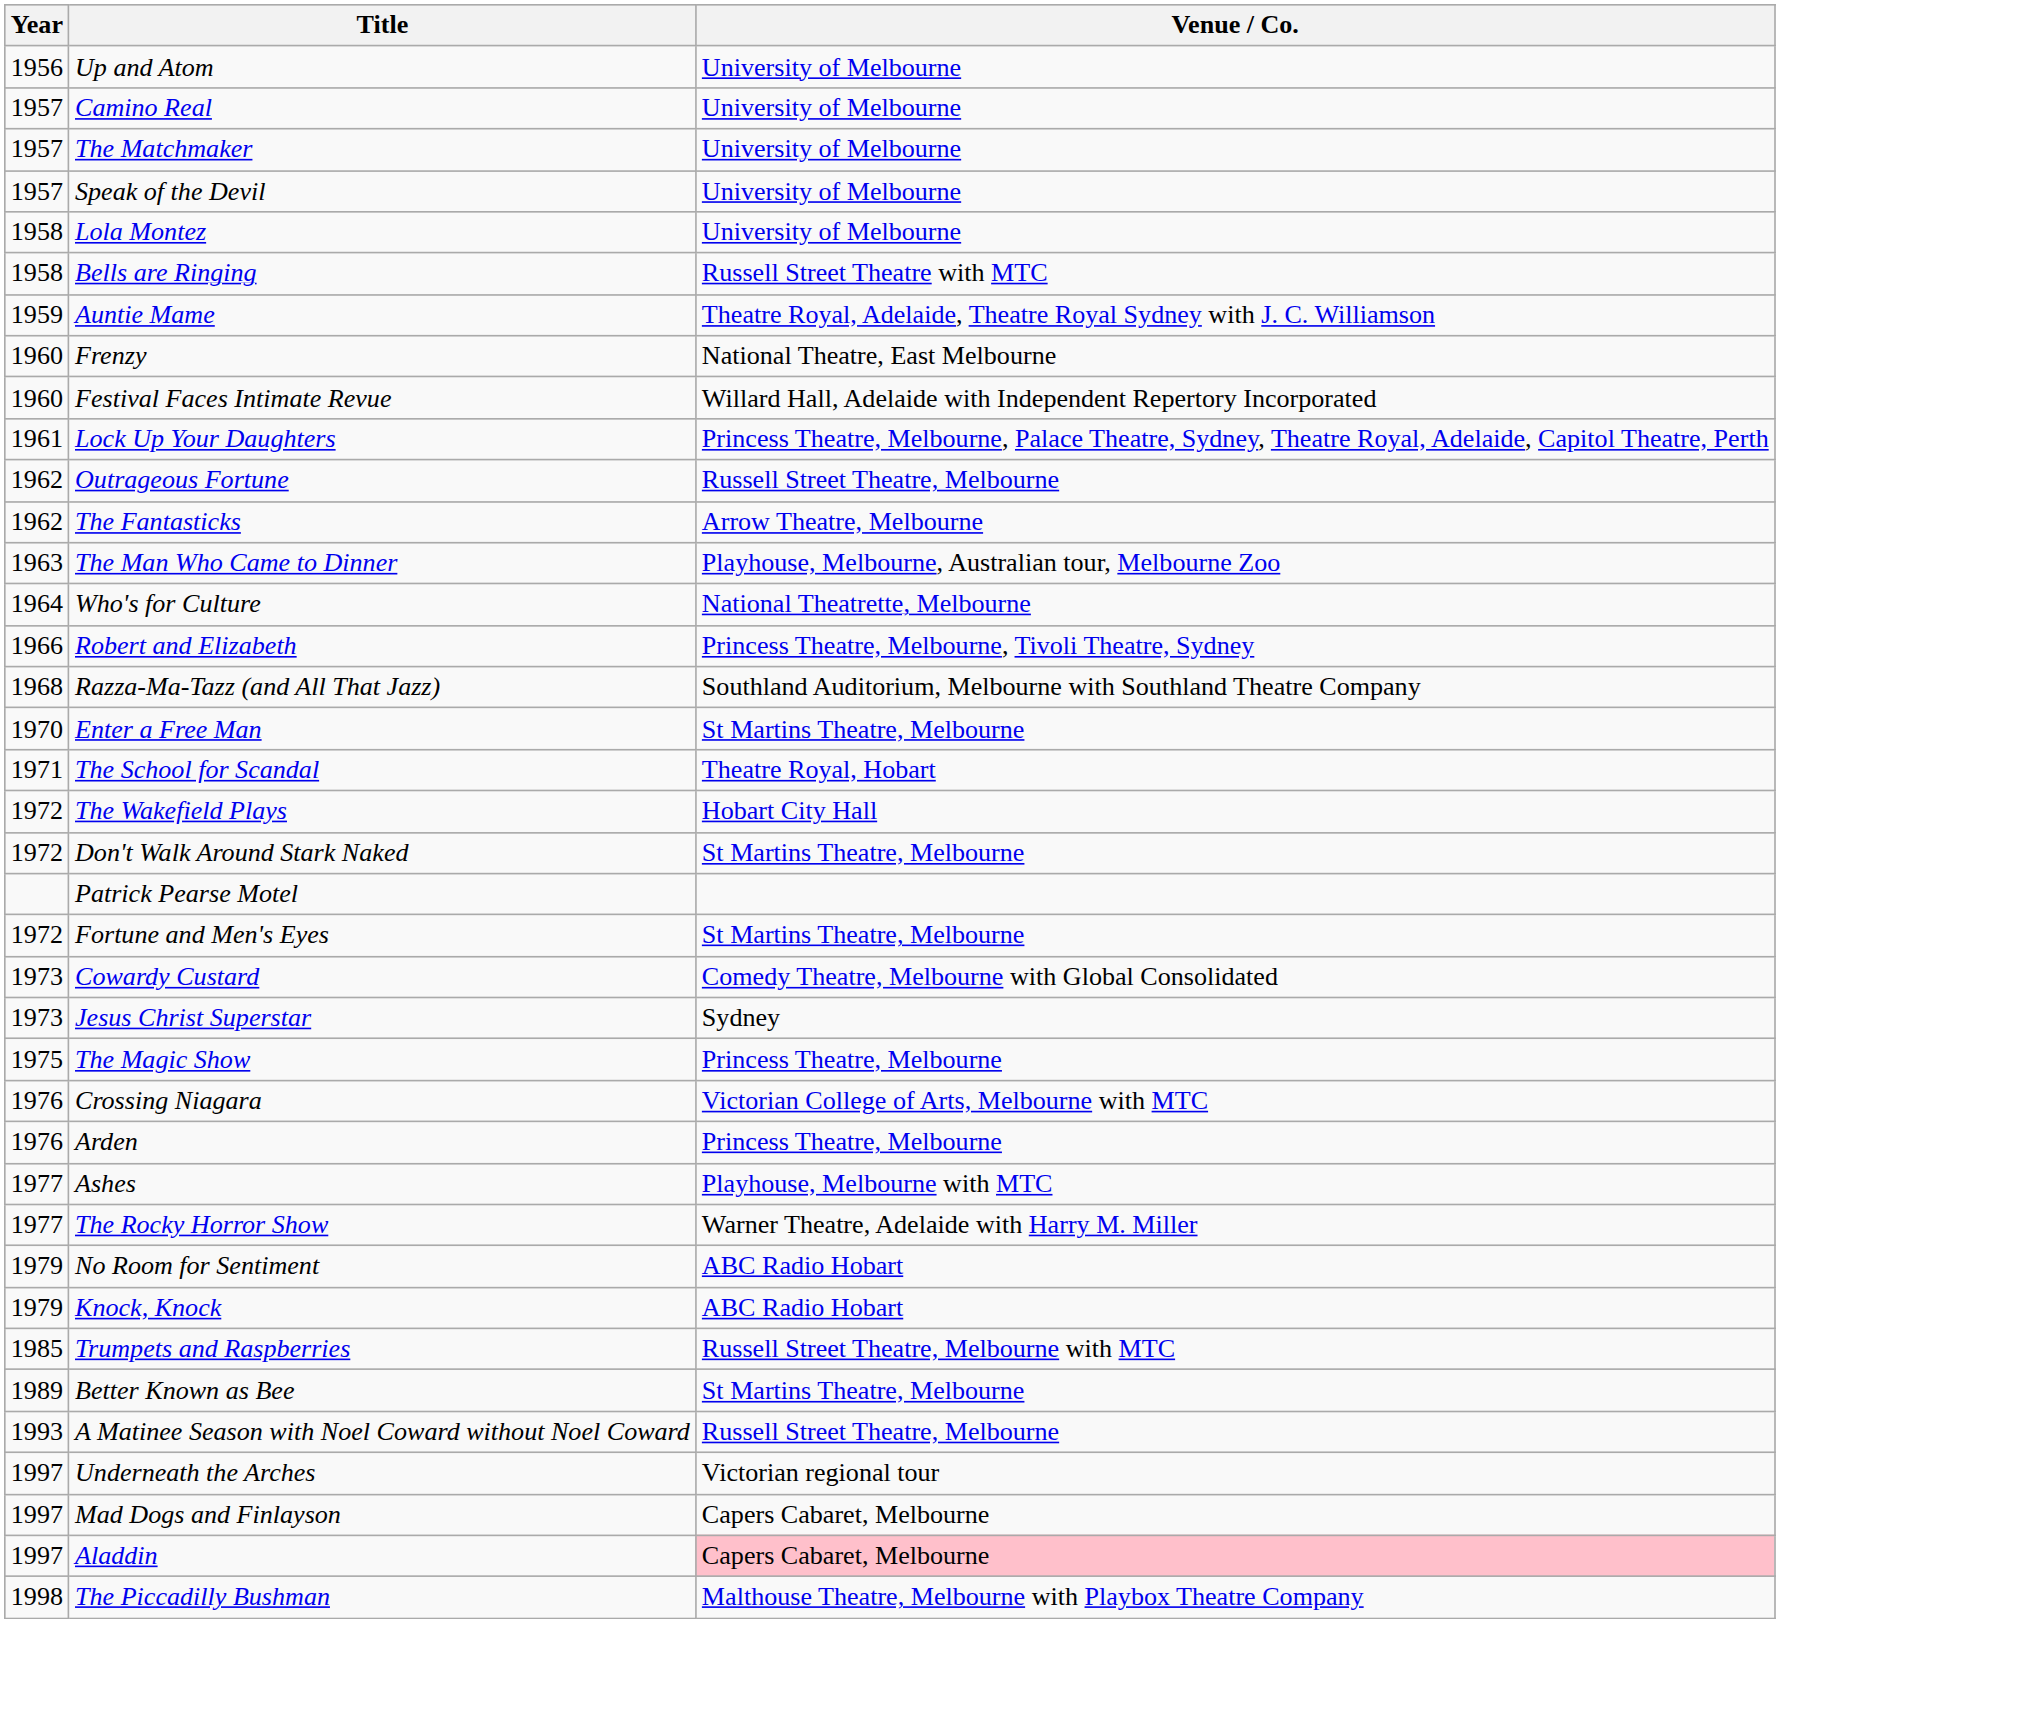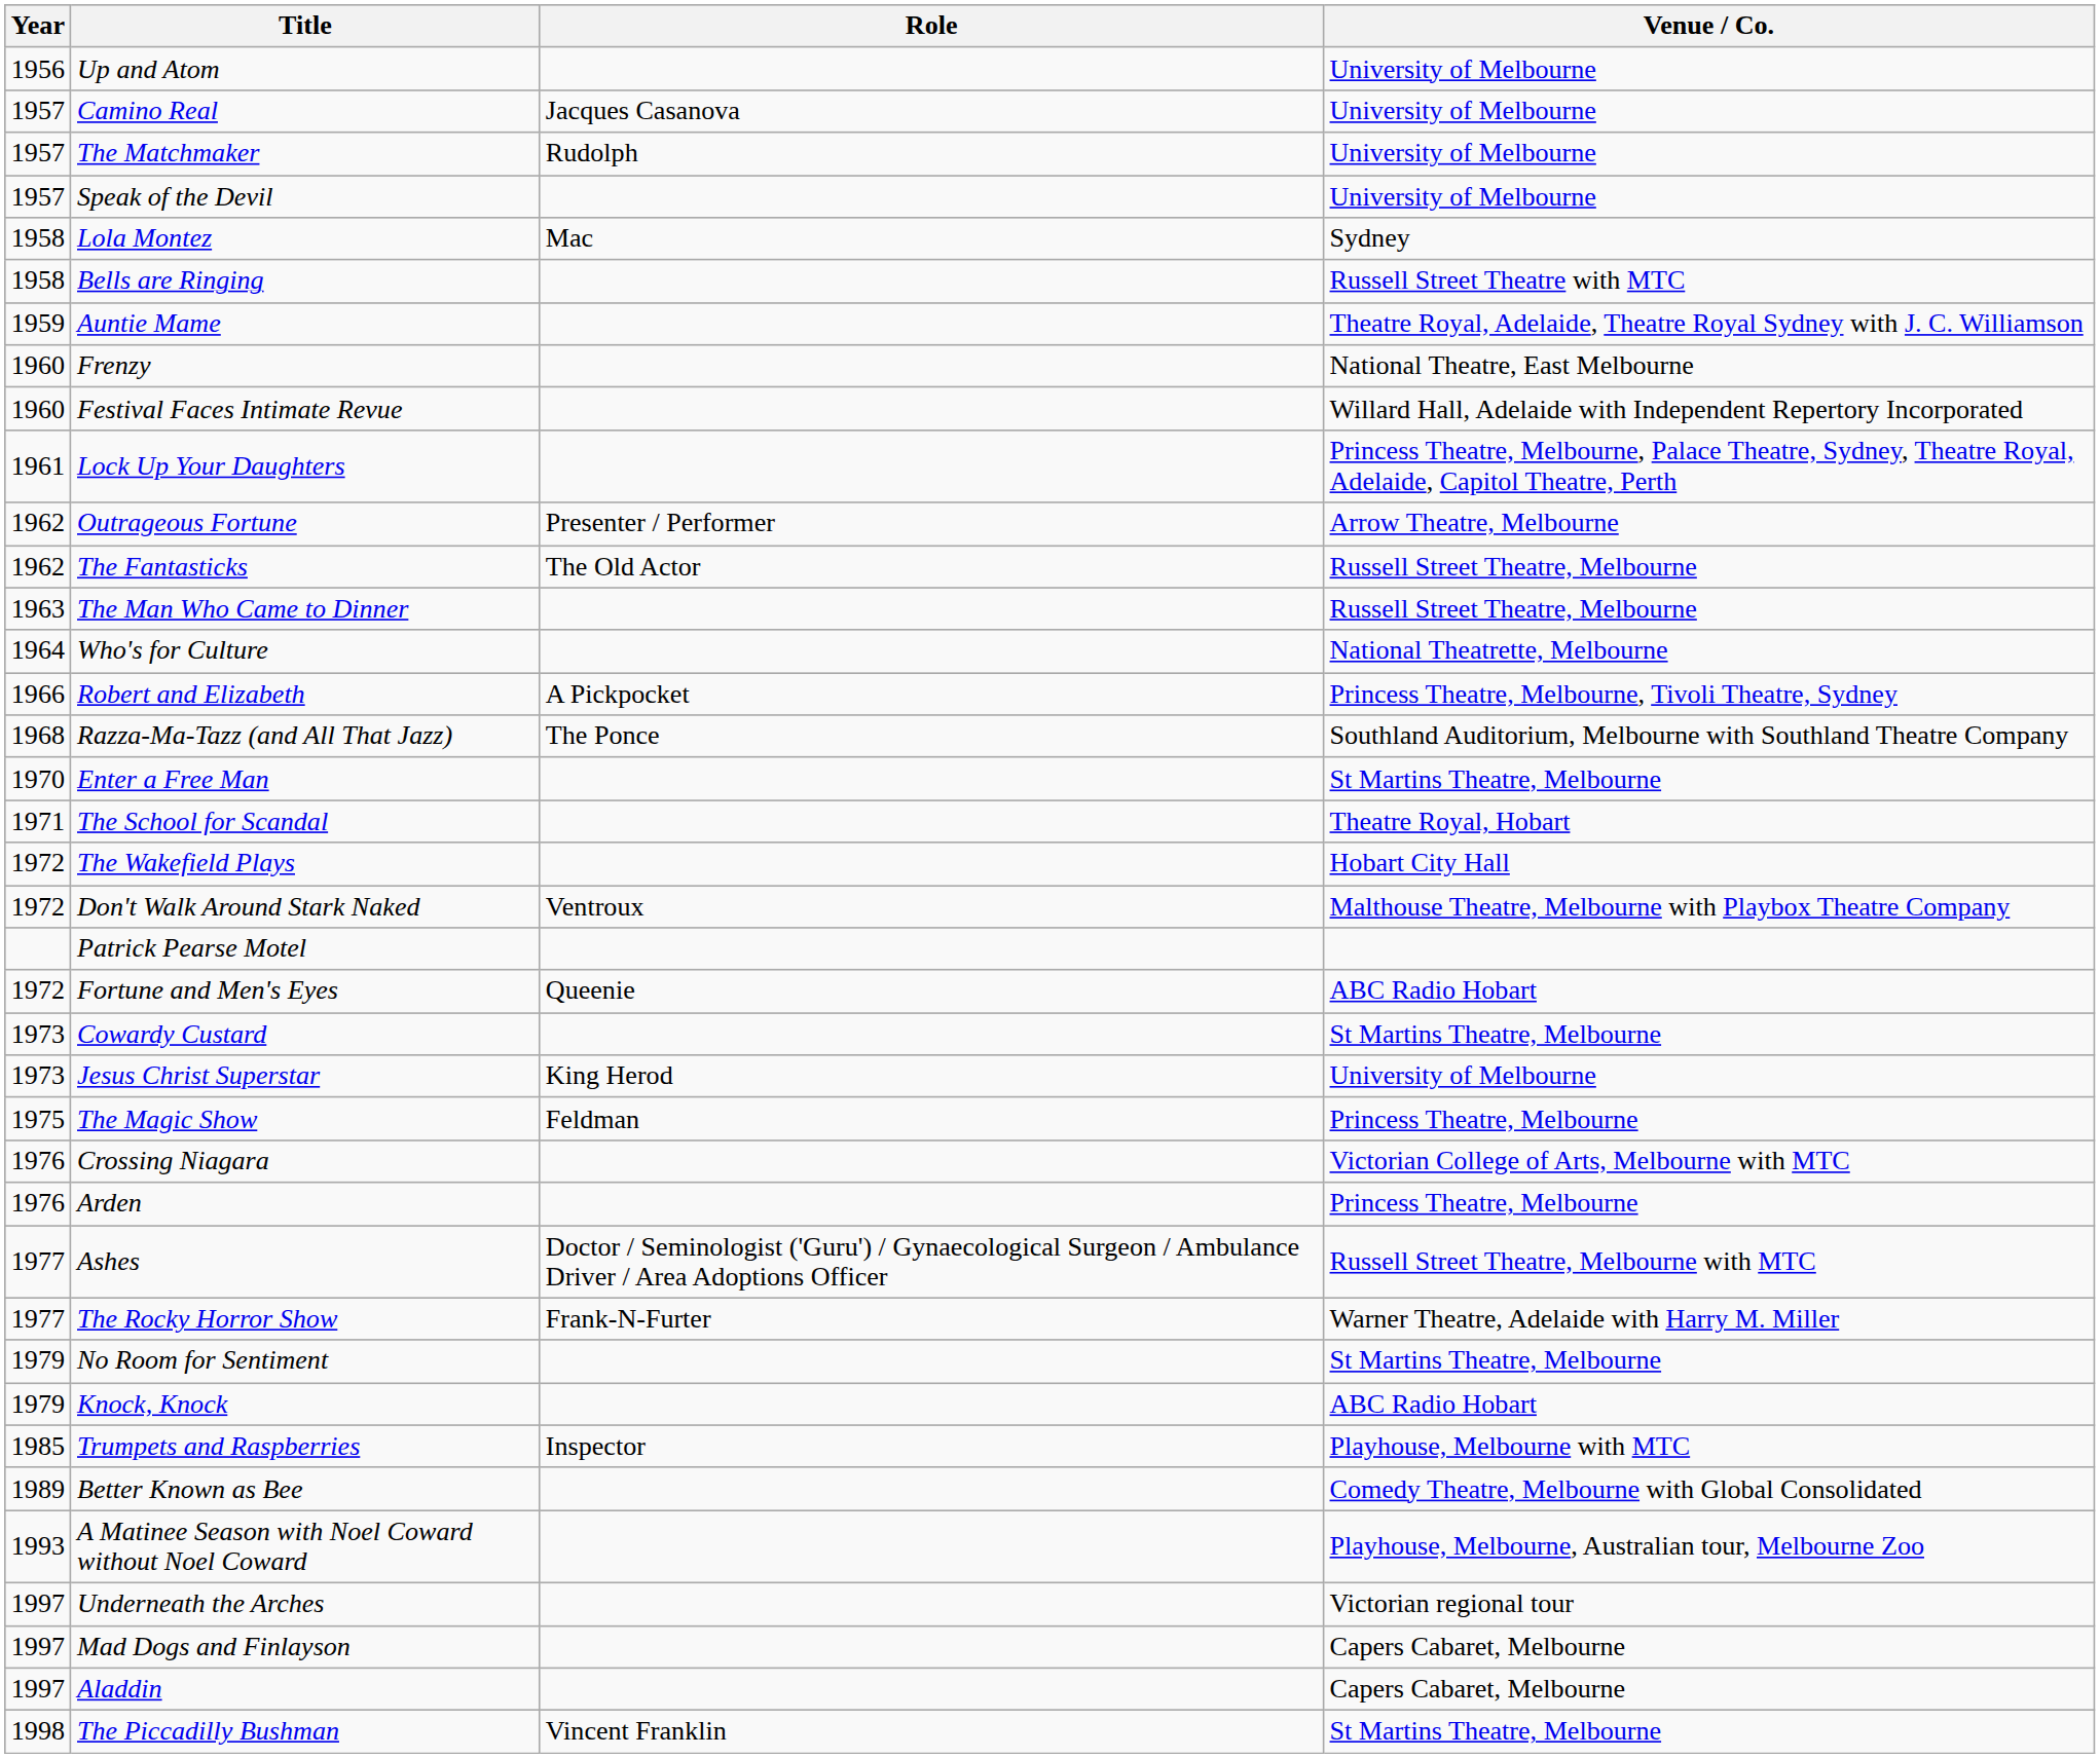+ column: Role | Jacques Casanova | Rudolph | Mac | Presenter / Performer | The Old Actor | A Pickpocket | The Ponce | Ventroux | Queenie | King Herod | Feldman | Doctor / Seminologist ('Guru') / Gynaecological Surgeon / Ambulance Driver / Area Adoptions Officer | Frank-N-Furter | Inspector | Vincent Franklin
Lola Montez | Venue / Co.: University of Melbourne -> Sydney
Outrageous Fortune | Venue / Co.: Russell Street Theatre, Melbourne -> Arrow Theatre, Melbourne
The Fantasticks | Venue / Co.: Arrow Theatre, Melbourne -> Russell Street Theatre, Melbourne
The Man Who Came to Dinner | Venue / Co.: Playhouse, Melbourne, Australian tour, Melbourne Zoo -> Russell Street Theatre, Melbourne
Don't Walk Around Stark Naked | Venue / Co.: St Martins Theatre, Melbourne -> Malthouse Theatre, Melbourne with Playbox Theatre Company
Fortune and Men's Eyes | Venue / Co.: St Martins Theatre, Melbourne -> ABC Radio Hobart
Cowardy Custard | Venue / Co.: Comedy Theatre, Melbourne with Global Consolidated -> St Martins Theatre, Melbourne
Jesus Christ Superstar | Venue / Co.: Sydney -> University of Melbourne
Ashes | Venue / Co.: Playhouse, Melbourne with MTC -> Russell Street Theatre, Melbourne with MTC
No Room for Sentiment | Venue / Co.: ABC Radio Hobart -> St Martins Theatre, Melbourne
Trumpets and Raspberries | Venue / Co.: Russell Street Theatre, Melbourne with MTC -> Playhouse, Melbourne with MTC
Better Known as Bee | Venue / Co.: St Martins Theatre, Melbourne -> Comedy Theatre, Melbourne with Global Consolidated
A Matinee Season with Noel Coward without Noel Coward | Venue / Co.: Russell Street Theatre, Melbourne -> Playhouse, Melbourne, Australian tour, Melbourne Zoo
Aladdin | Venue / Co.: pink background -> no background
The Piccadilly Bushman | Venue / Co.: Malthouse Theatre, Melbourne with Playbox Theatre Company -> St Martins Theatre, Melbourne
